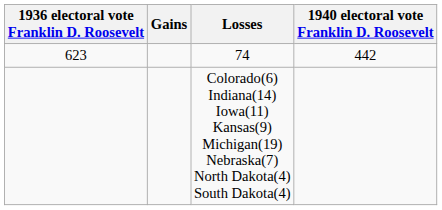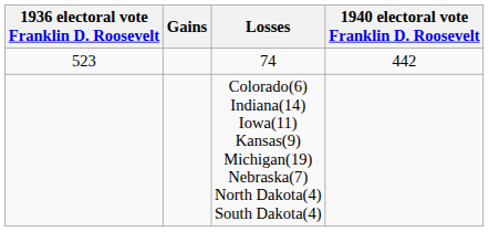74 | 1936 electoral vote Franklin D. Roosevelt: 623 -> 523
